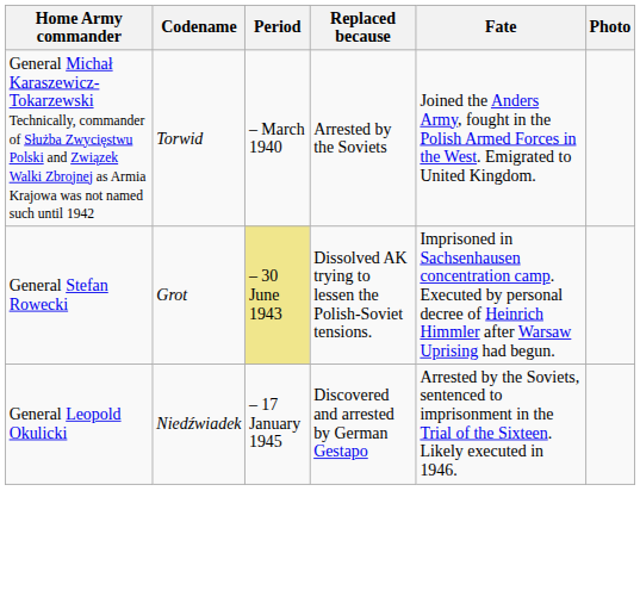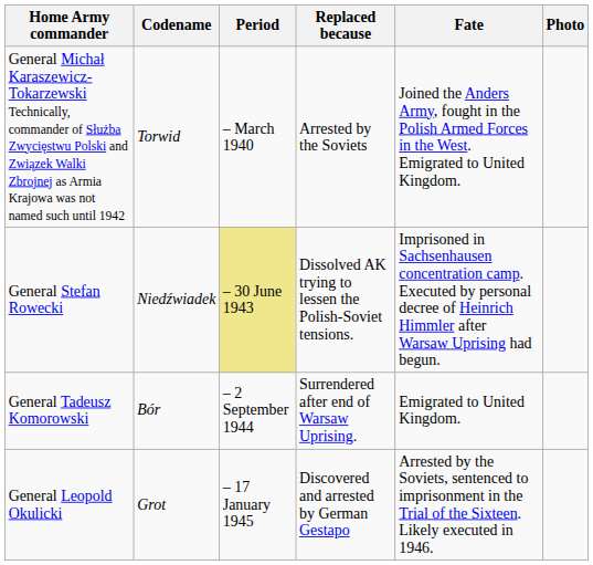General Stefan Rowecki | Codename: Grot -> Niedźwiadek
+ row: General Tadeusz Komorowski | Bór | – 2 September 1944 | Surrendered after end of Warsaw Uprising. | Emigrated to United Kingdom.
General Leopold Okulicki | Codename: Niedźwiadek -> Grot
